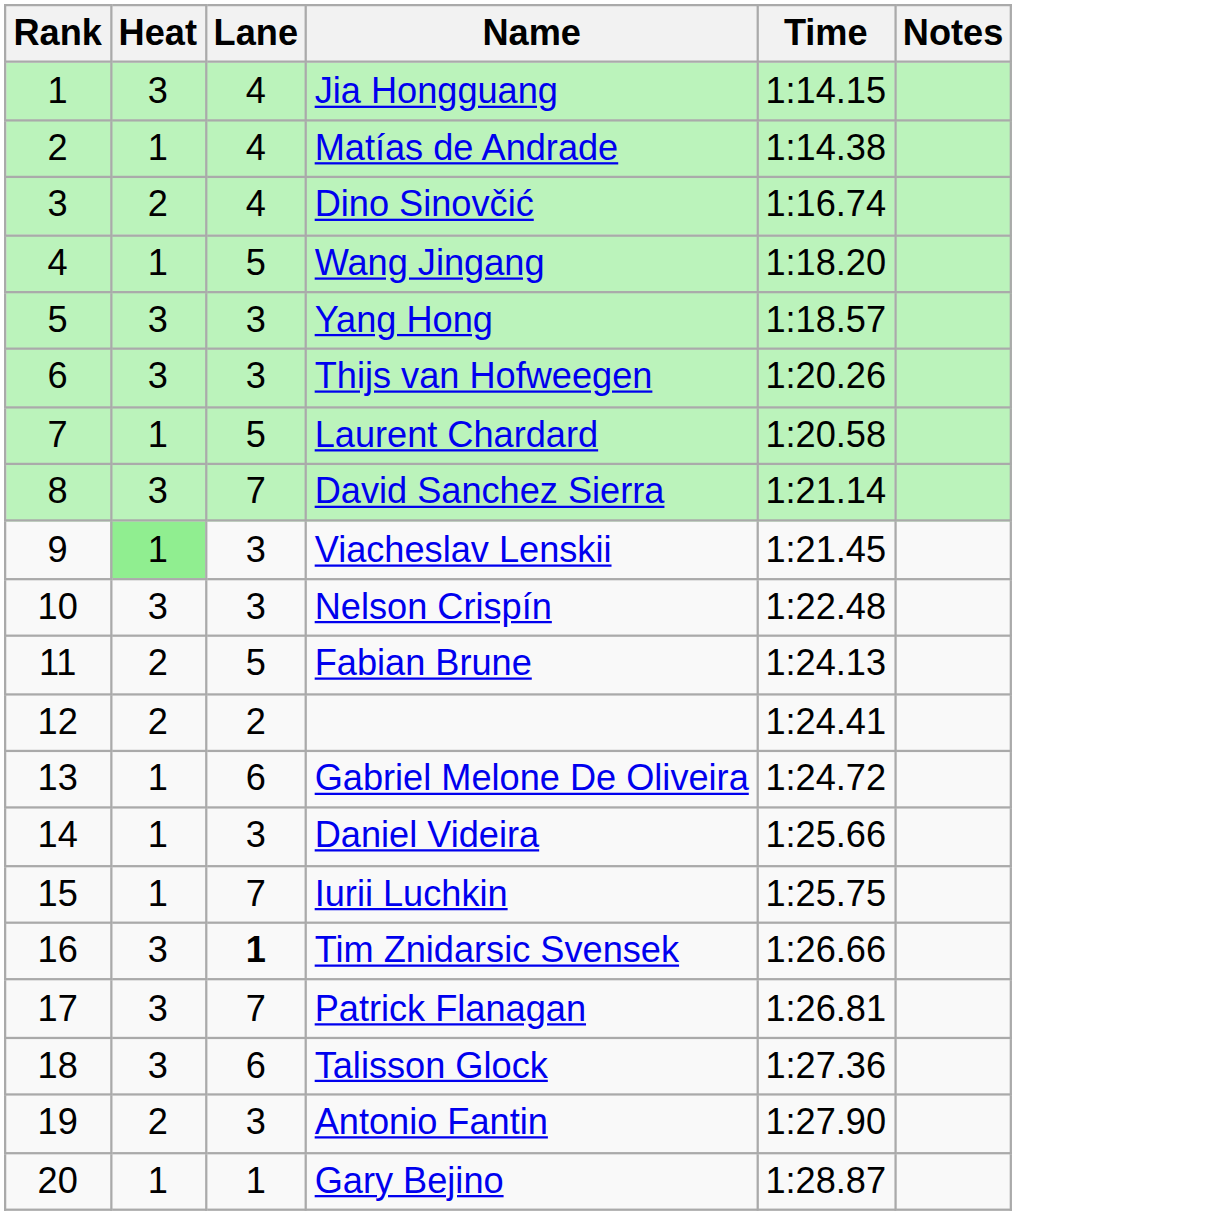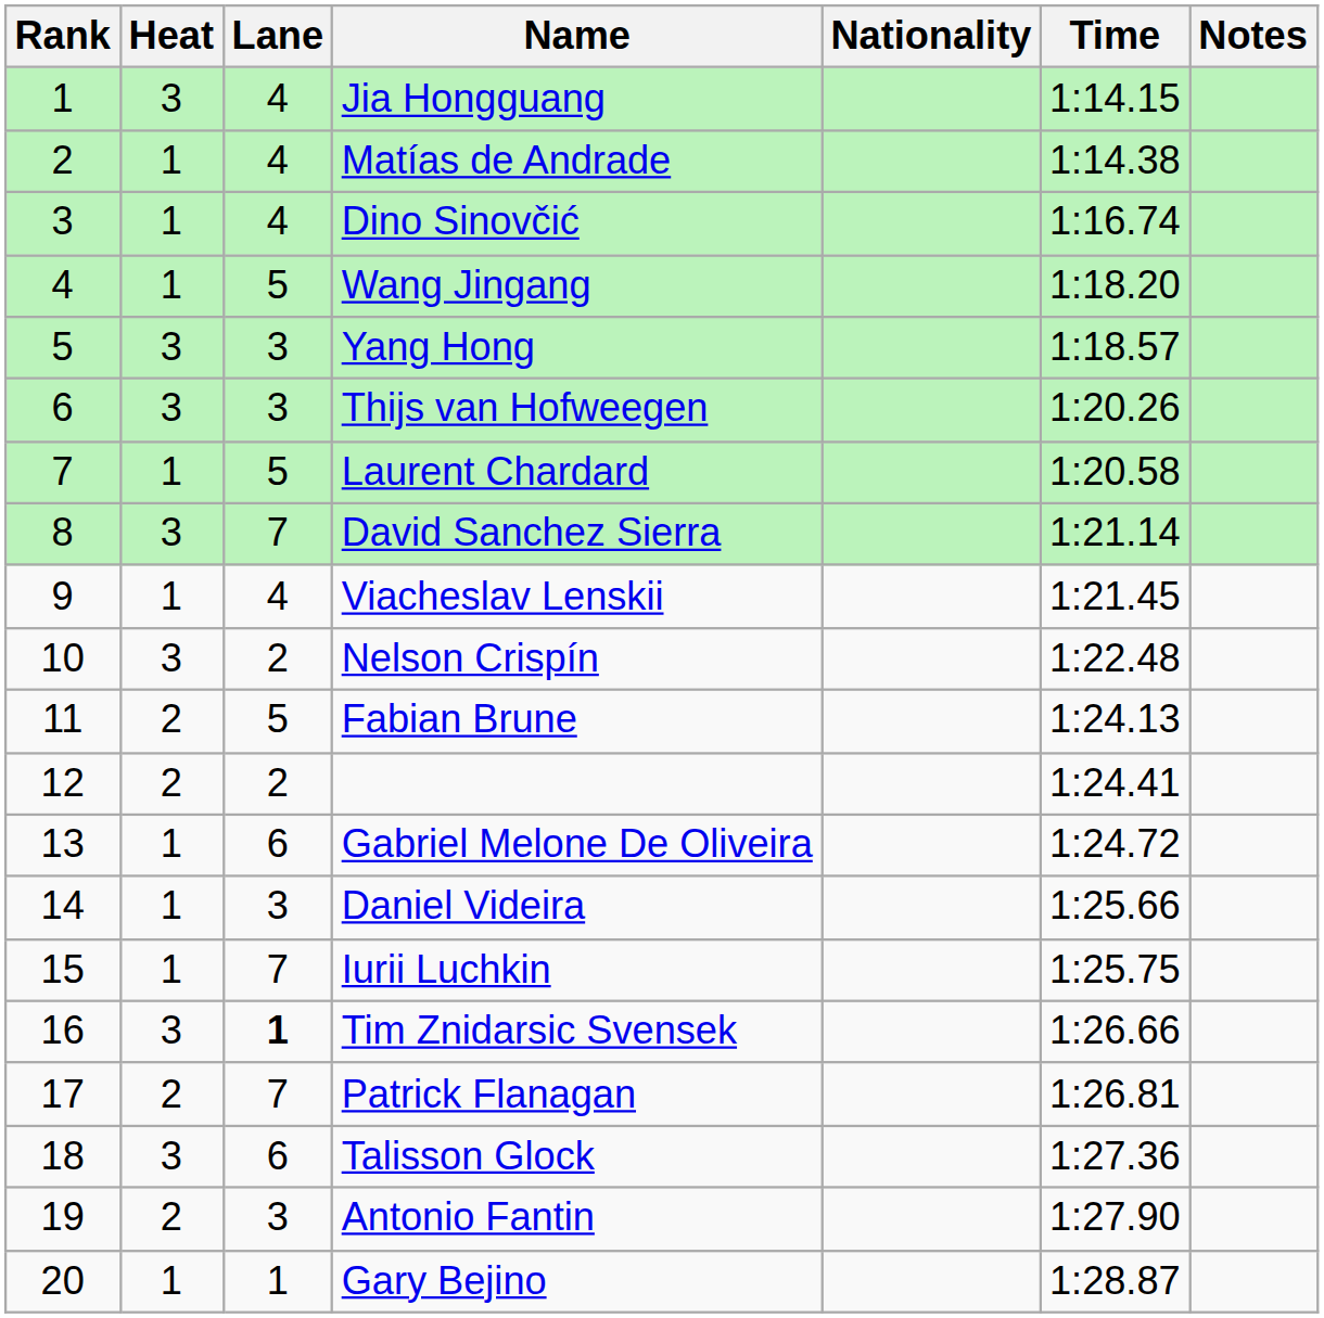+ column: Nationality
Dino Sinovčić | Heat: 2 -> 1
Viacheslav Lenskii | Heat: lightgreen background -> no background
Viacheslav Lenskii | Lane: 3 -> 4
Nelson Crispín | Lane: 3 -> 2
Patrick Flanagan | Heat: 3 -> 2
